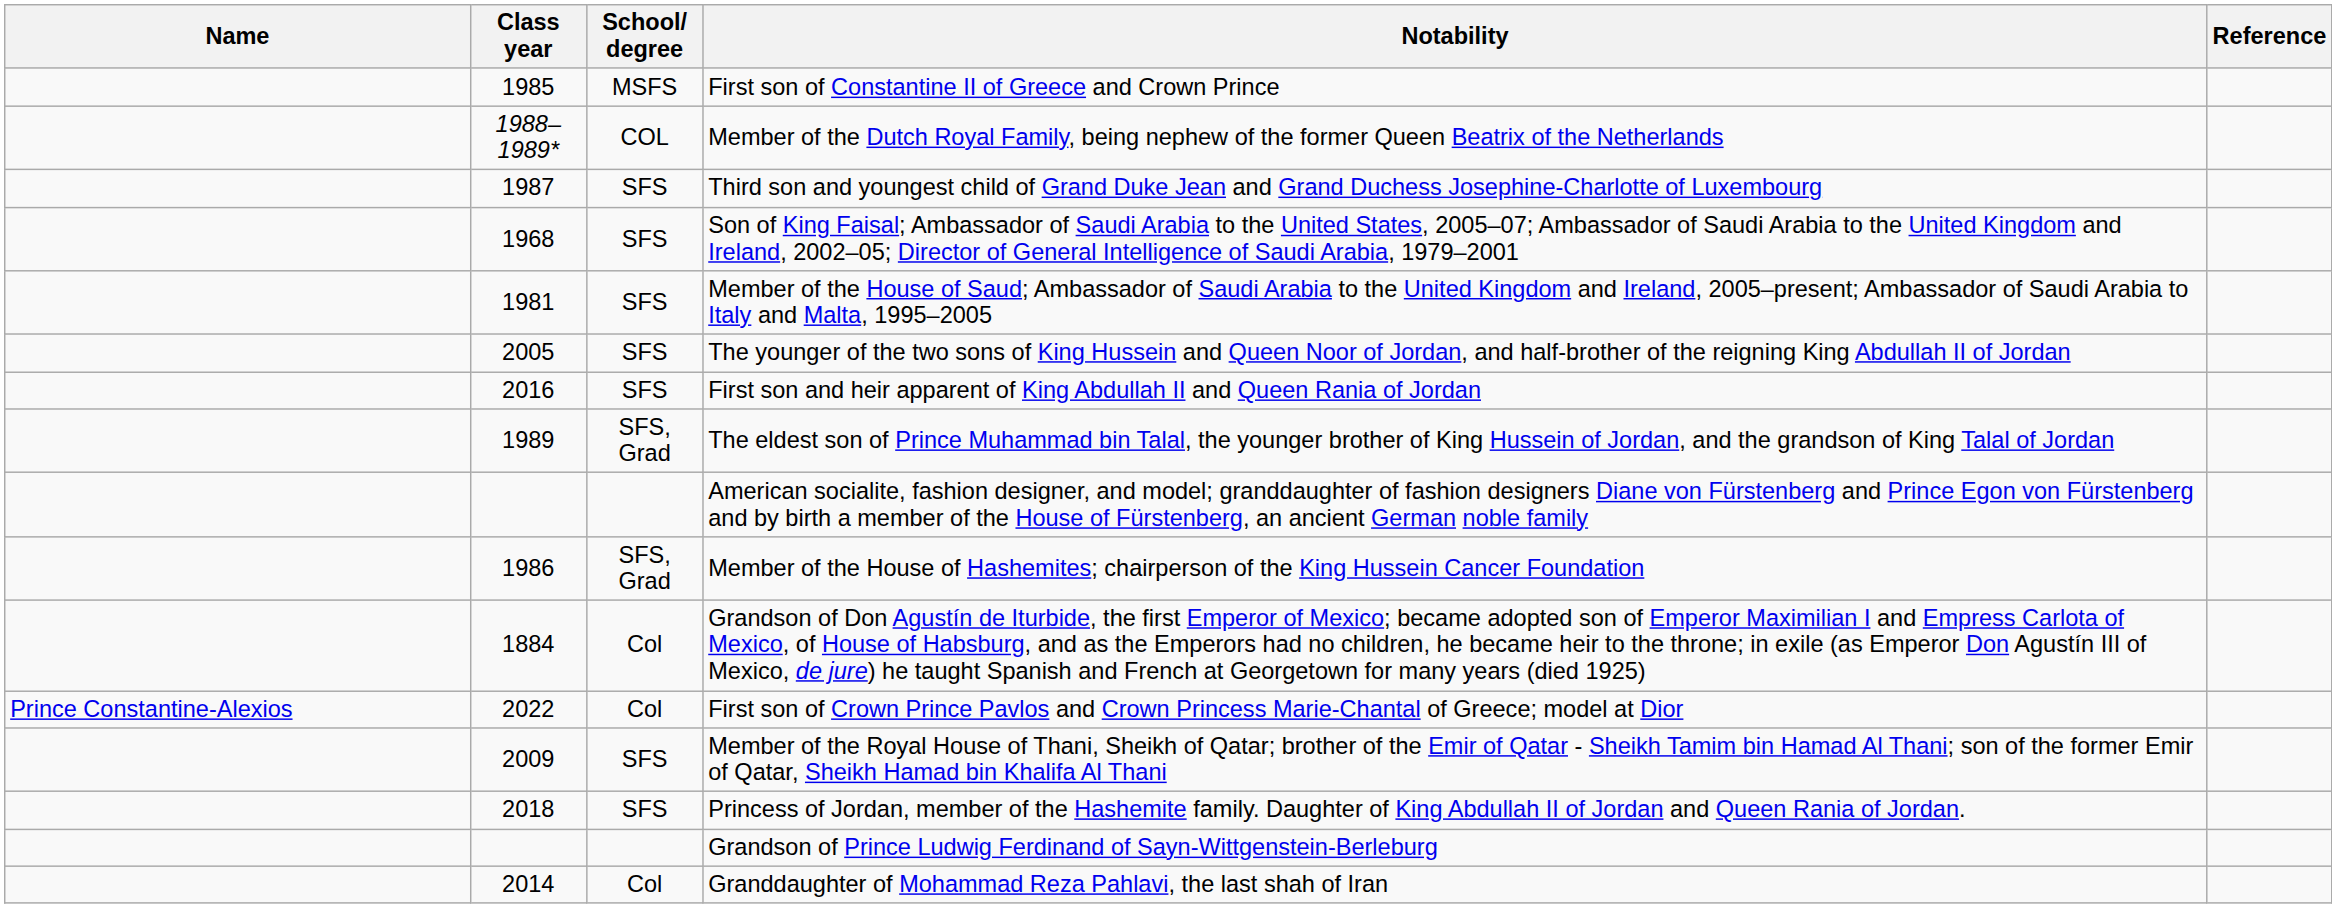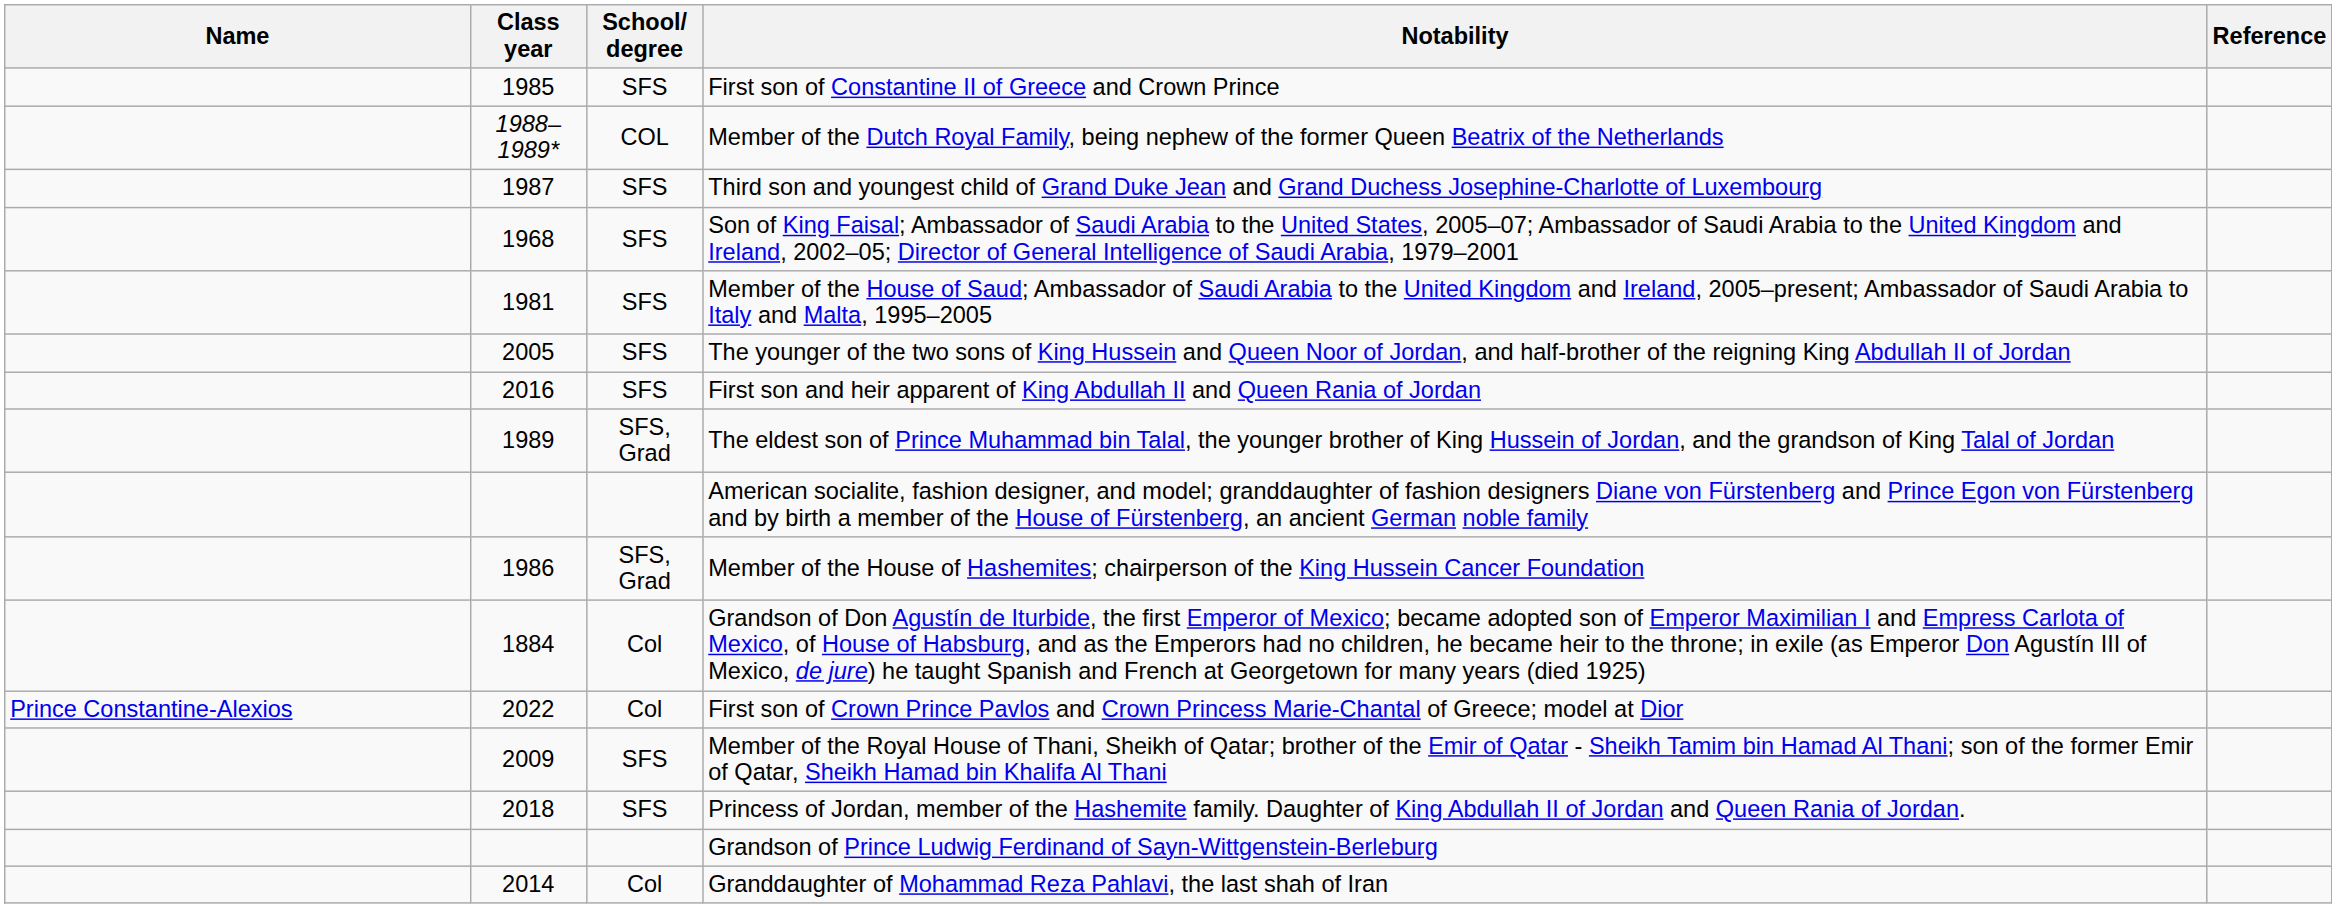First son of Constantine II of Greece and Crown Prince | School/ degree: MSFS -> SFS
